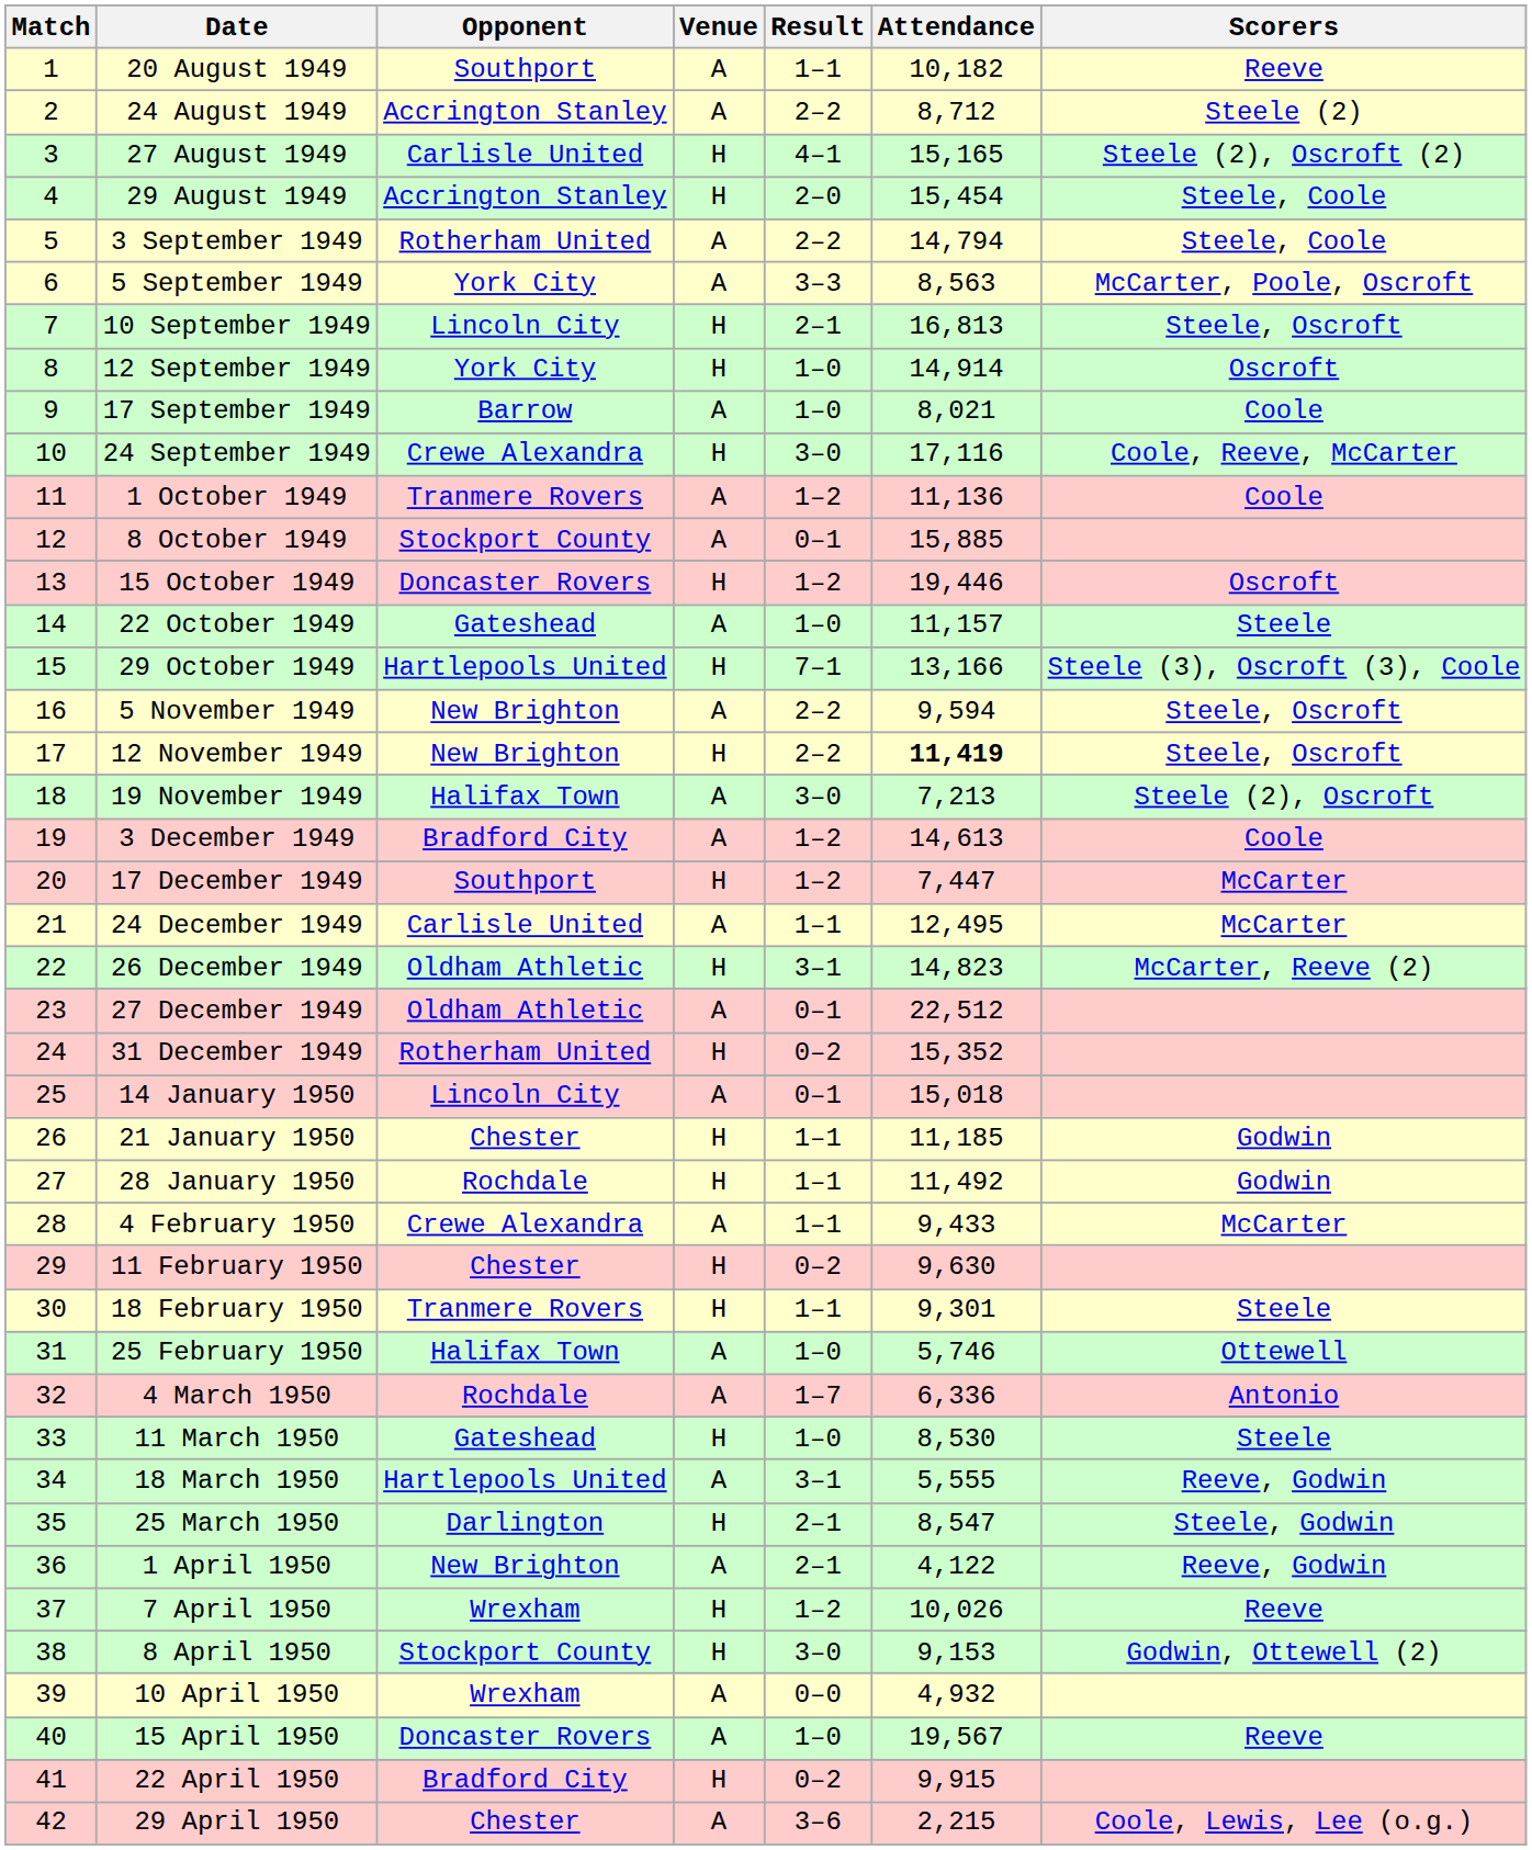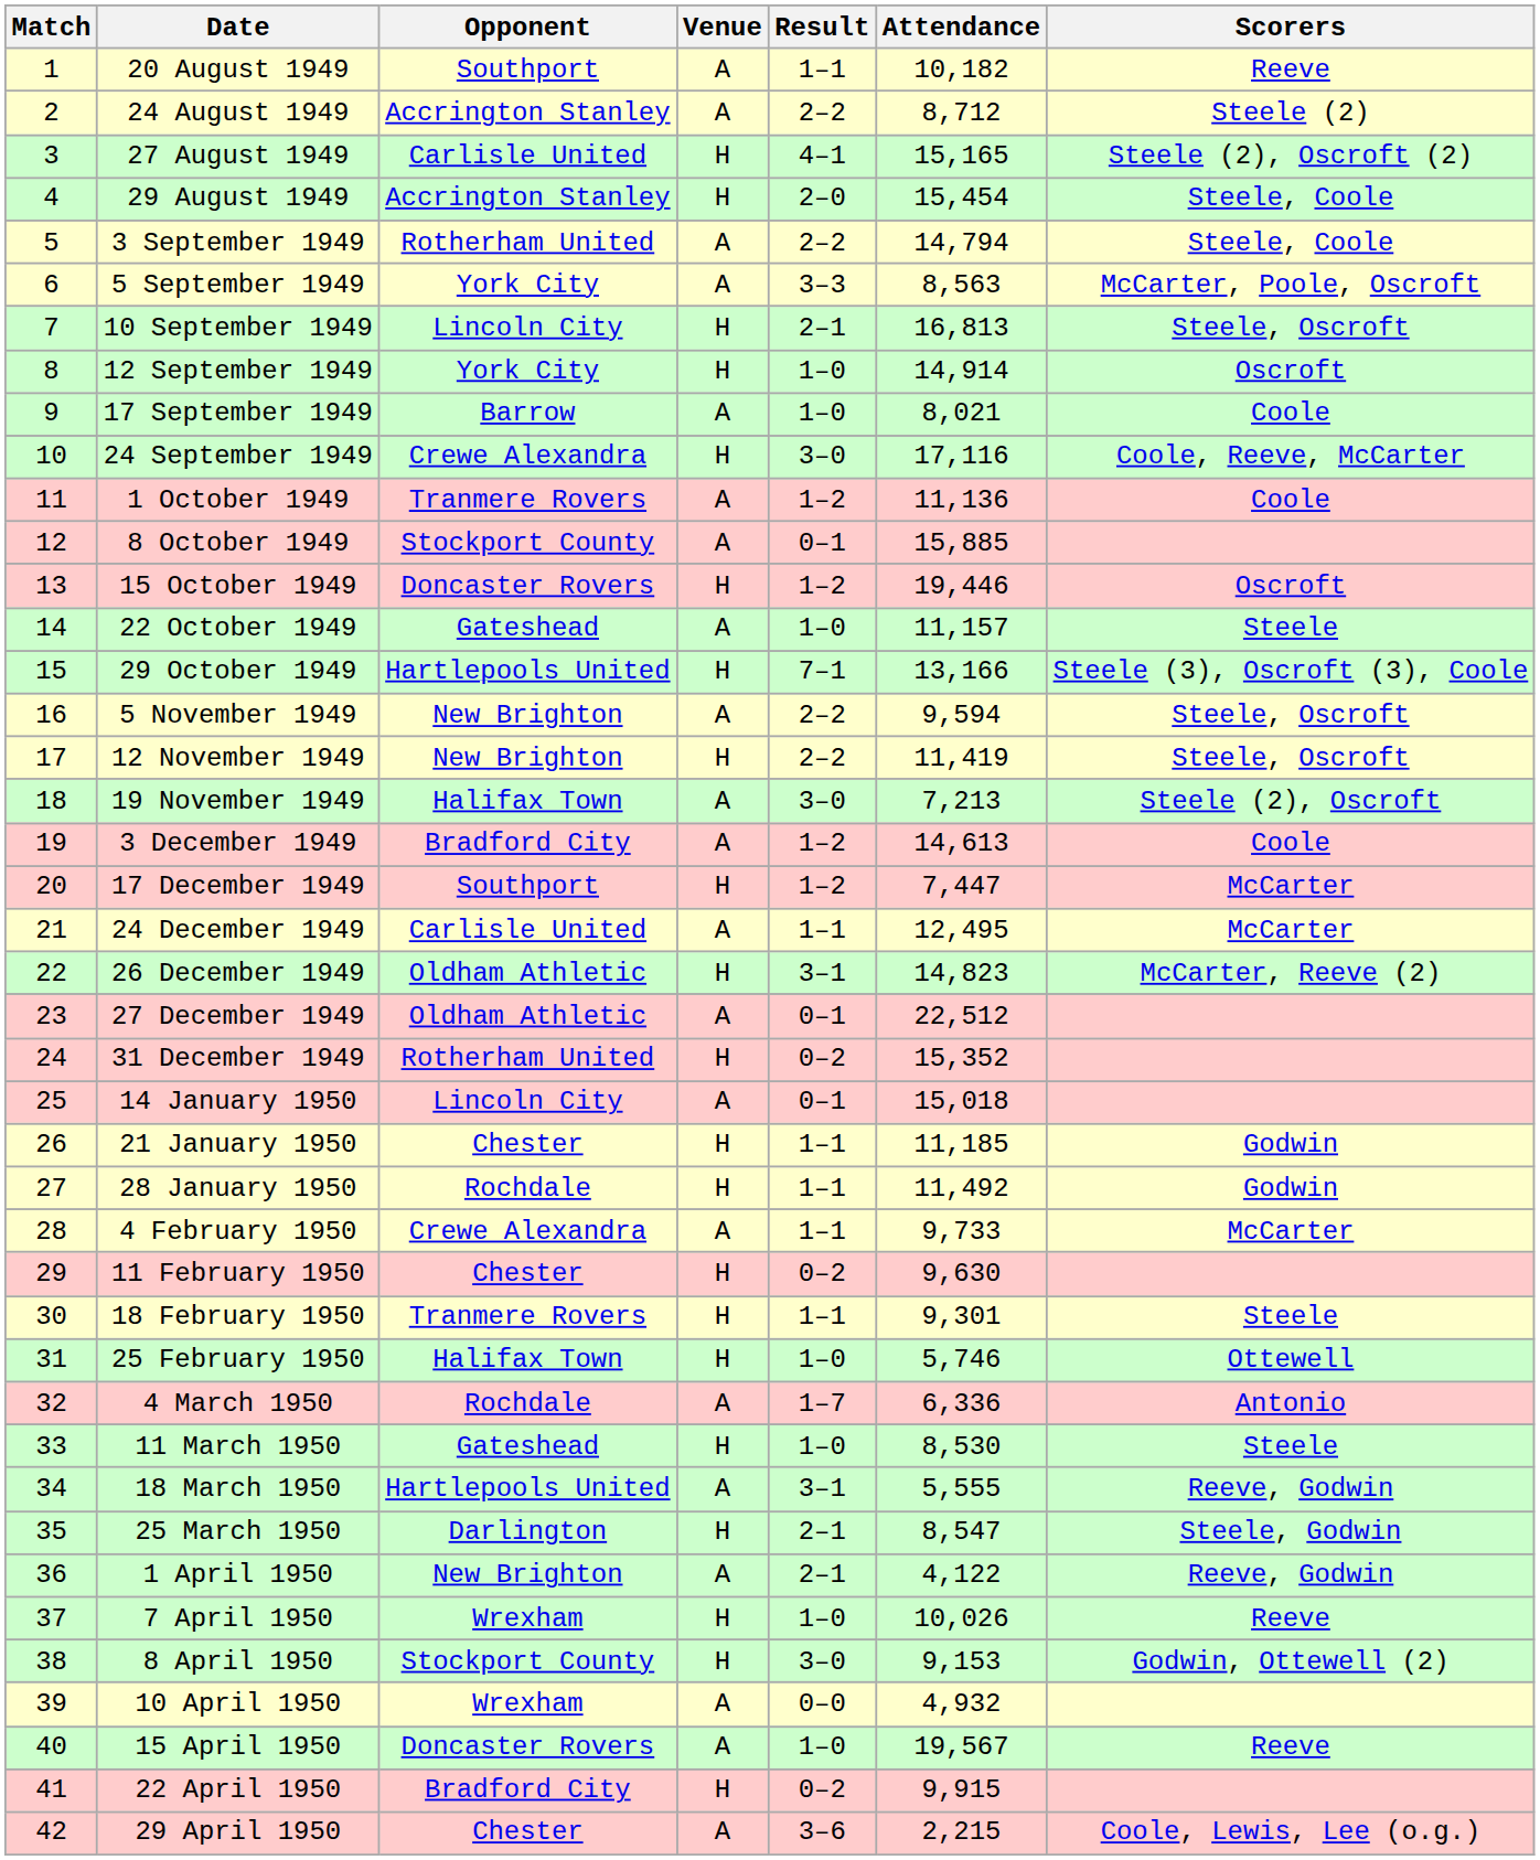12 November 1949 | Attendance: bold -> normal
4 February 1950 | Attendance: 9,433 -> 9,733
25 February 1950 | Venue: A -> H
7 April 1950 | Result: 1–2 -> 1–0
